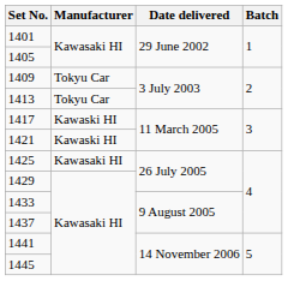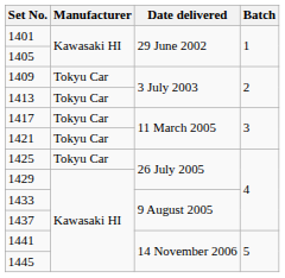1417 | Manufacturer: Kawaski HI -> Tokyu Car
1421 | Manufacturer: Kawaski HI -> Tokyu Car
1425 | Manufacturer: Kawasaki HI -> Tokyu Car
